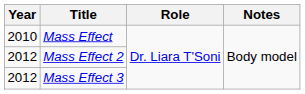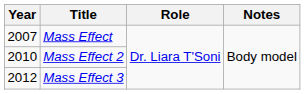Mass Effect | Year: 2010 -> 2007
Mass Effect 2 | Year: 2012 -> 2010
